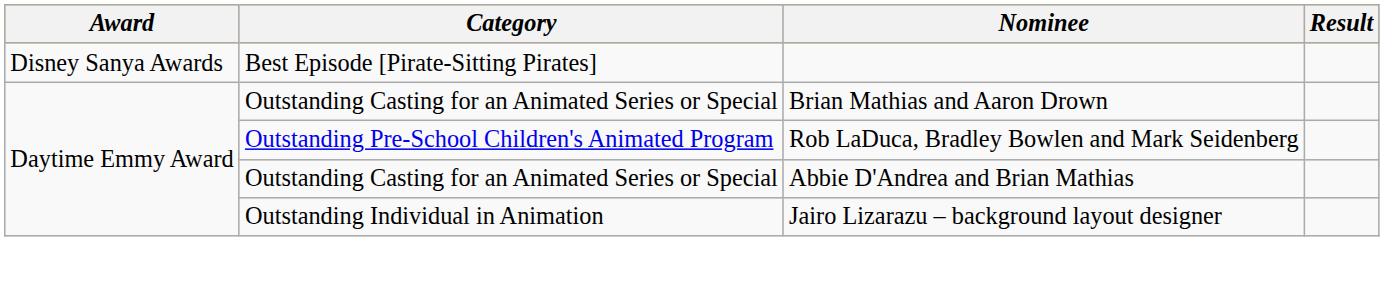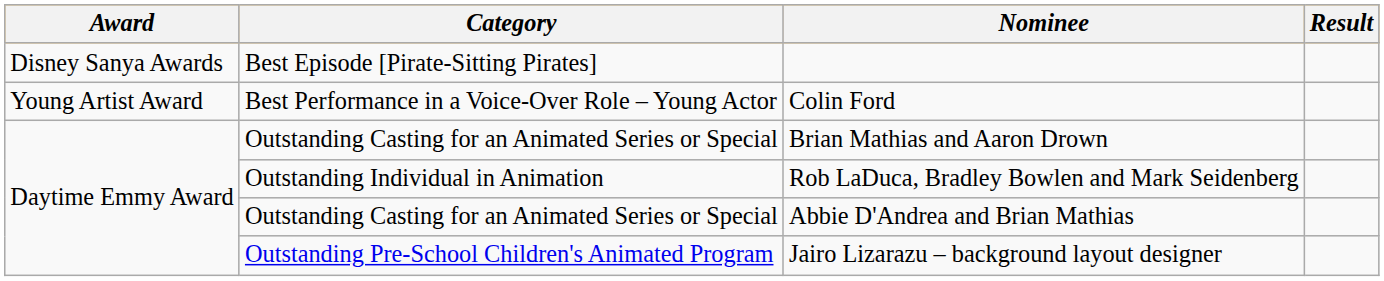+ row: Young Artist Award | Best Performance in a Voice-Over Role – Young Actor | Colin Ford
Rob LaDuca, Bradley Bowlen and Mark Seidenberg | Category: Outstanding Pre-School Children's Animated Program -> Outstanding Individual in Animation
Jairo Lizarazu – background layout designer | Category: Outstanding Individual in Animation -> Outstanding Pre-School Children's Animated Program
